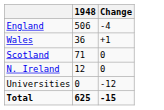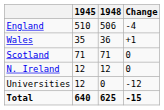+ column: 1945 | 510 | 35 | 71 | 12 | 12 | 640
